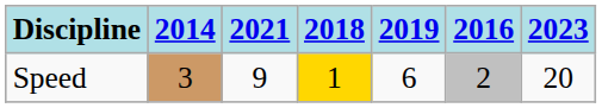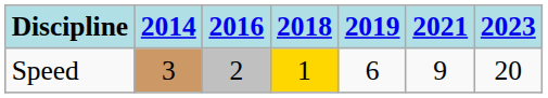columns swapped: 2016 <-> 2021
